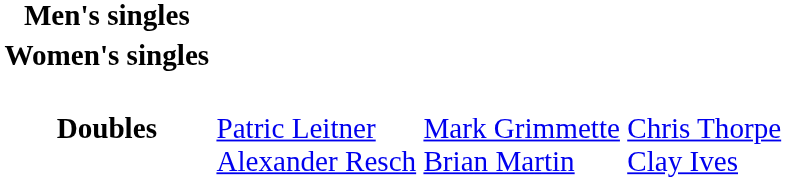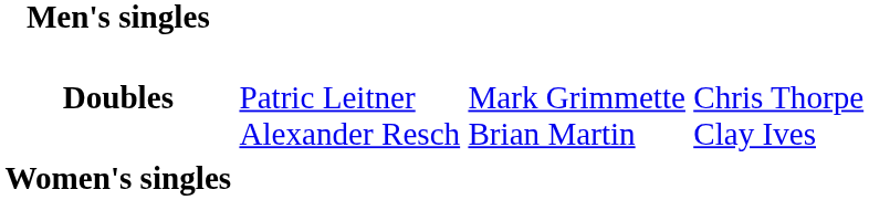rows swapped: Women's singles <-> Doubles
